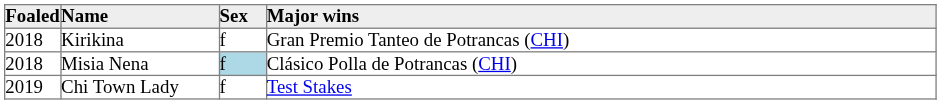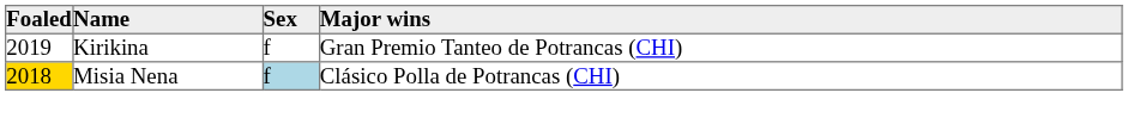Kirikina | Foaled: 2018 -> 2019
Misia Nena | Foaled: no background -> gold background
- row: 2019 | Chi Town Lady | f | Test Stakes
